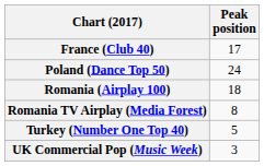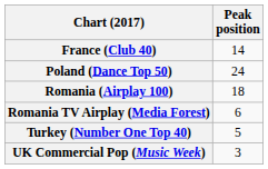France (Club 40) | Peak position: 17 -> 14
Romania TV Airplay (Media Forest) | Peak position: 8 -> 6
